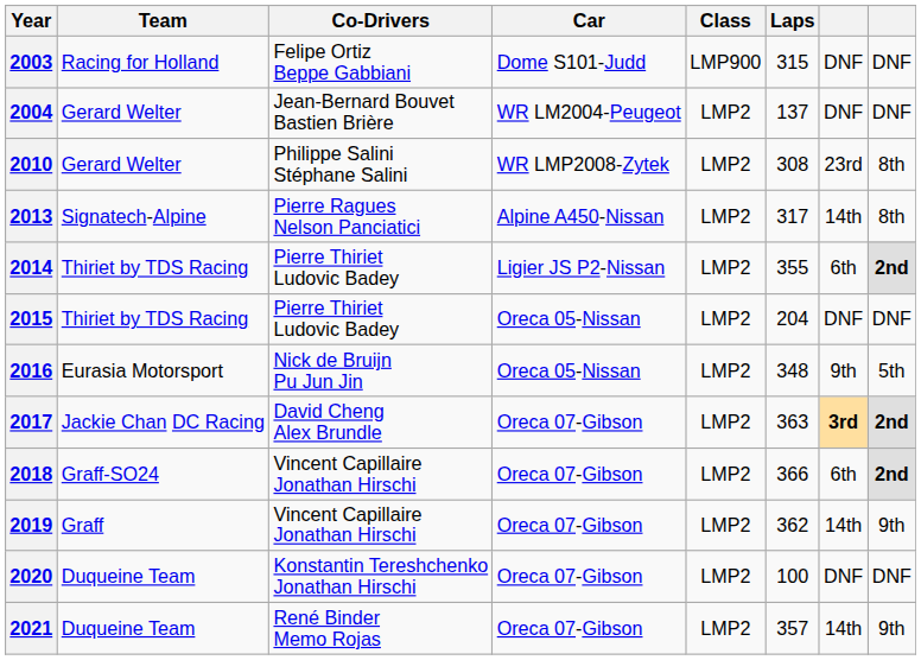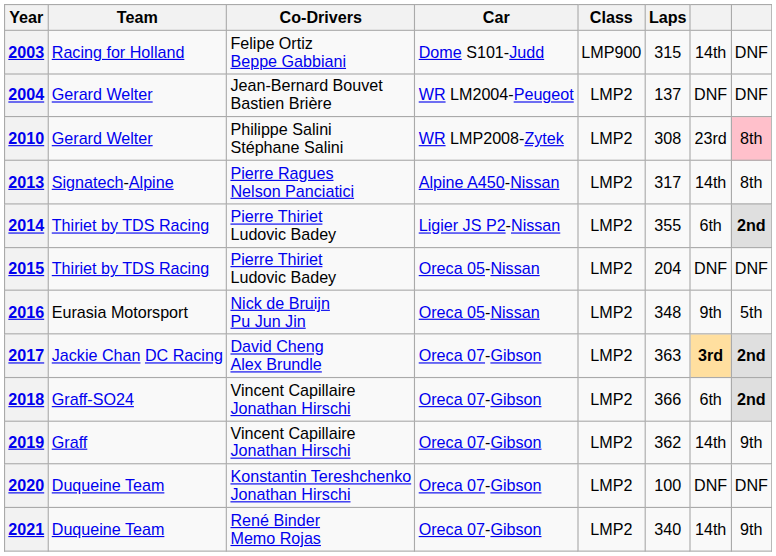2003 | column 7: DNF -> 14th
2010 | column 8: no background -> pink background
2021 | Laps: 357 -> 340
